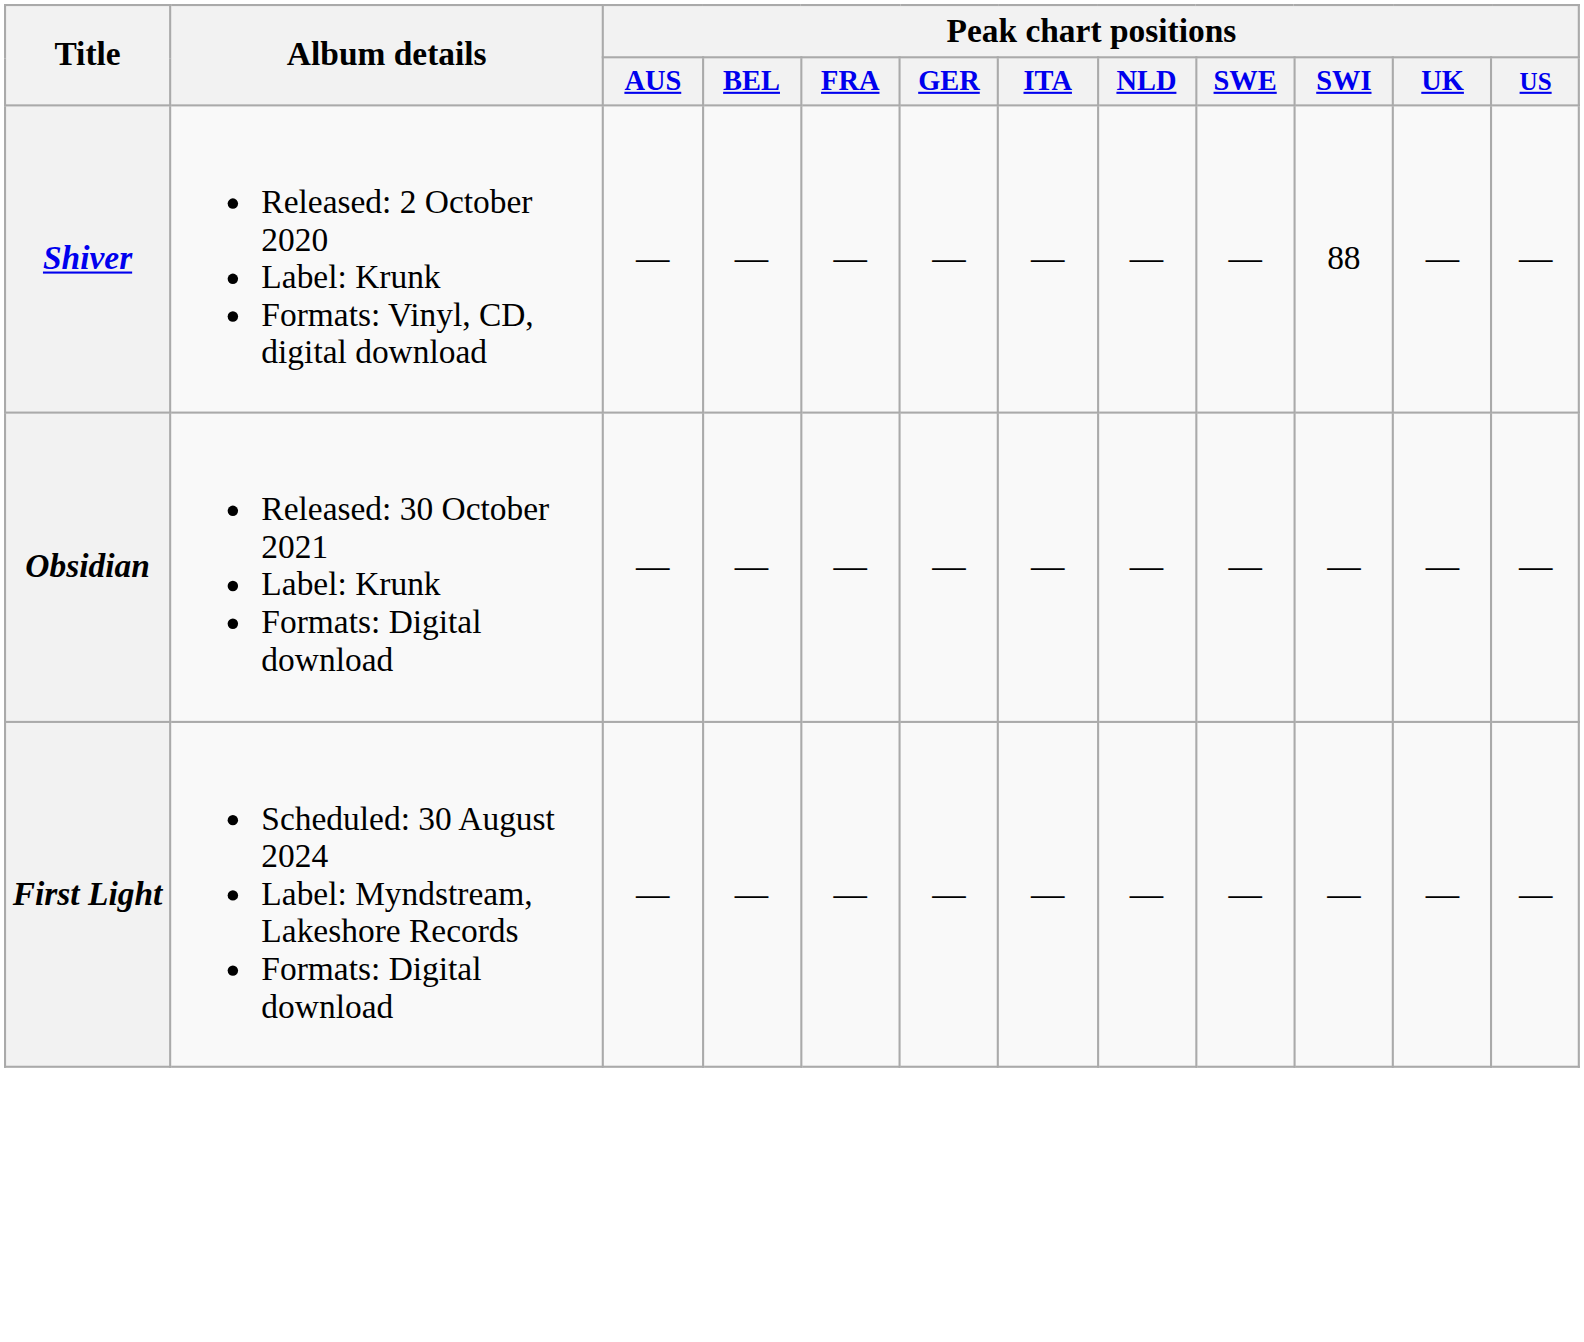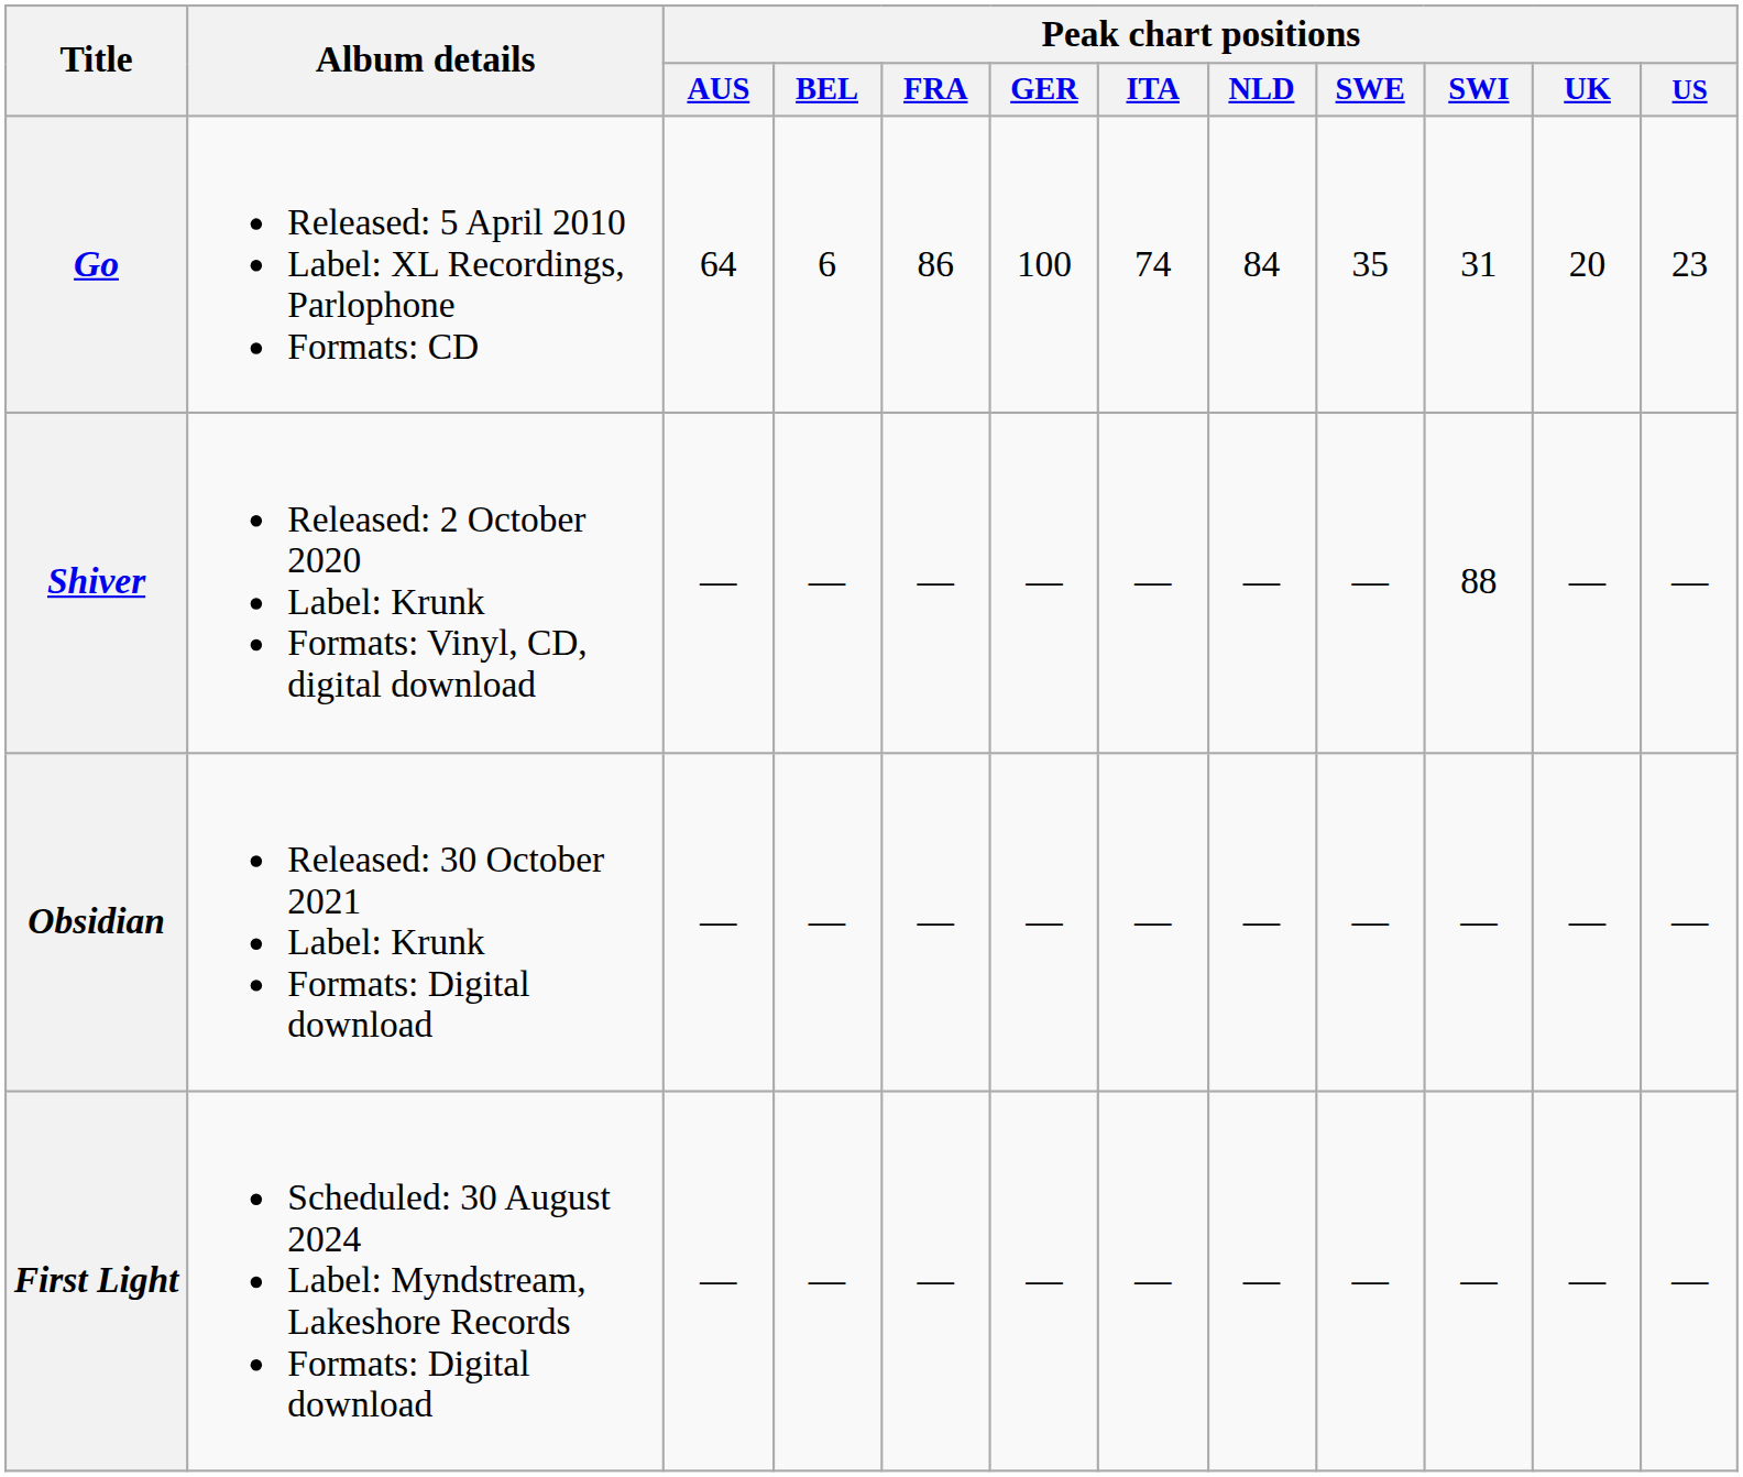+ row: Go | Released: 5 April 2010 Label: XL Recordings, Parlophone Formats: CD | 64 | 6 | 86 | 100 | 74 | 84 | 35 | 31 | 20 | 23
